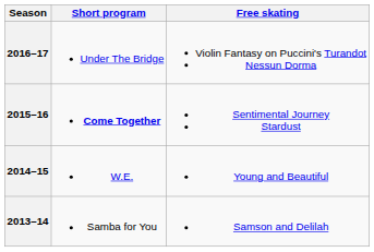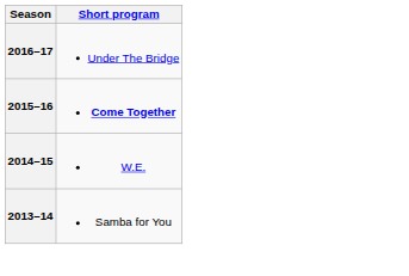- column: Free skating | Violin Fantasy on Puccini's Turandot Nessun Dorma | Sentimental Journey Stardust | Young and Beautiful | Samson and Delilah
